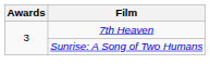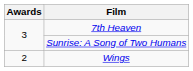+ row: 2 | Wings
